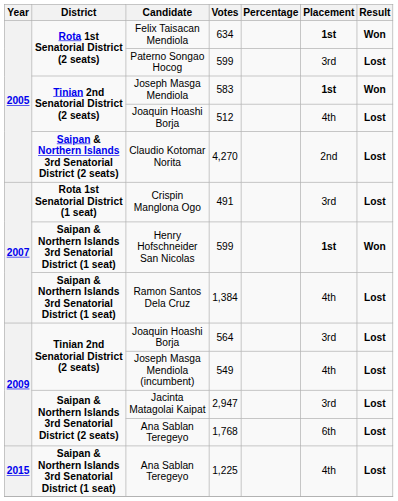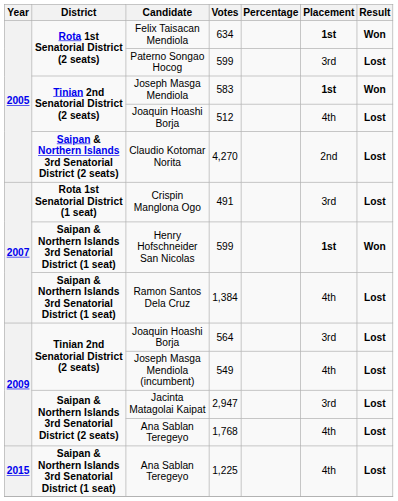1,768 | Placement: 6th -> 4th
